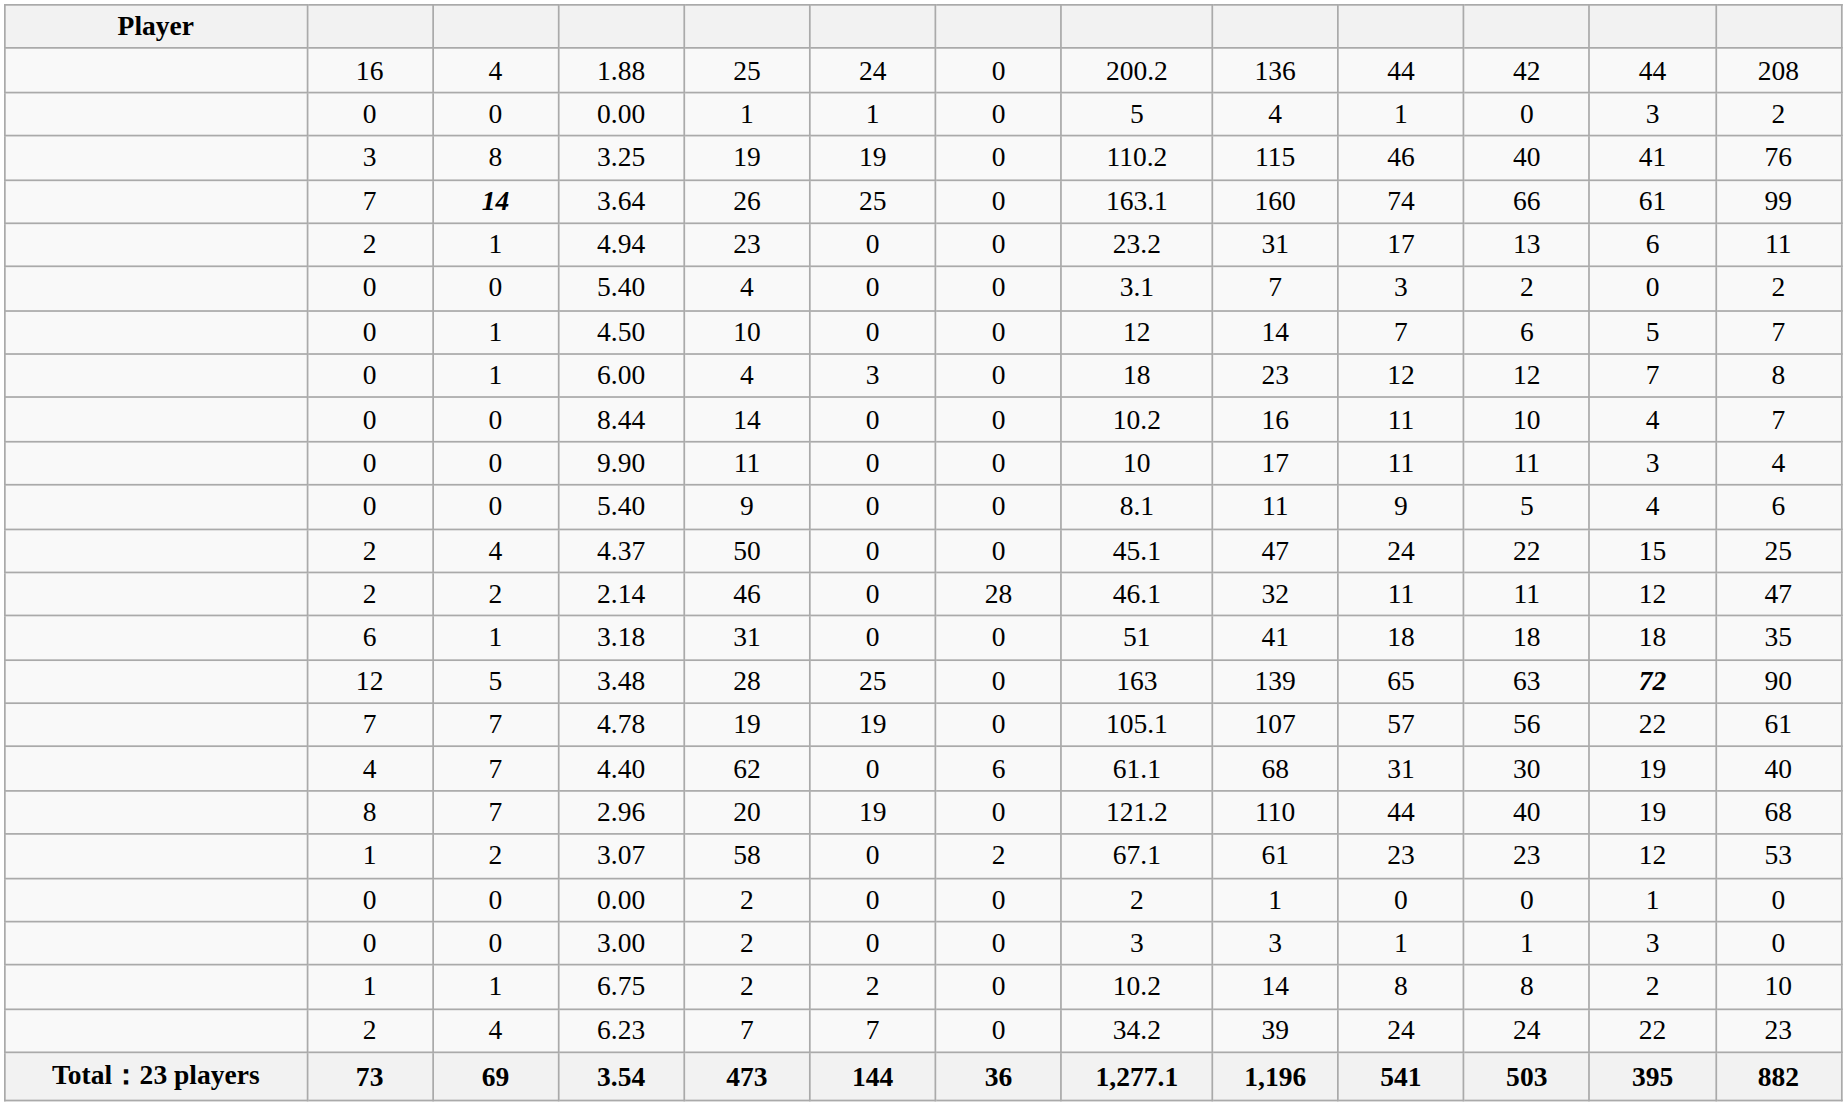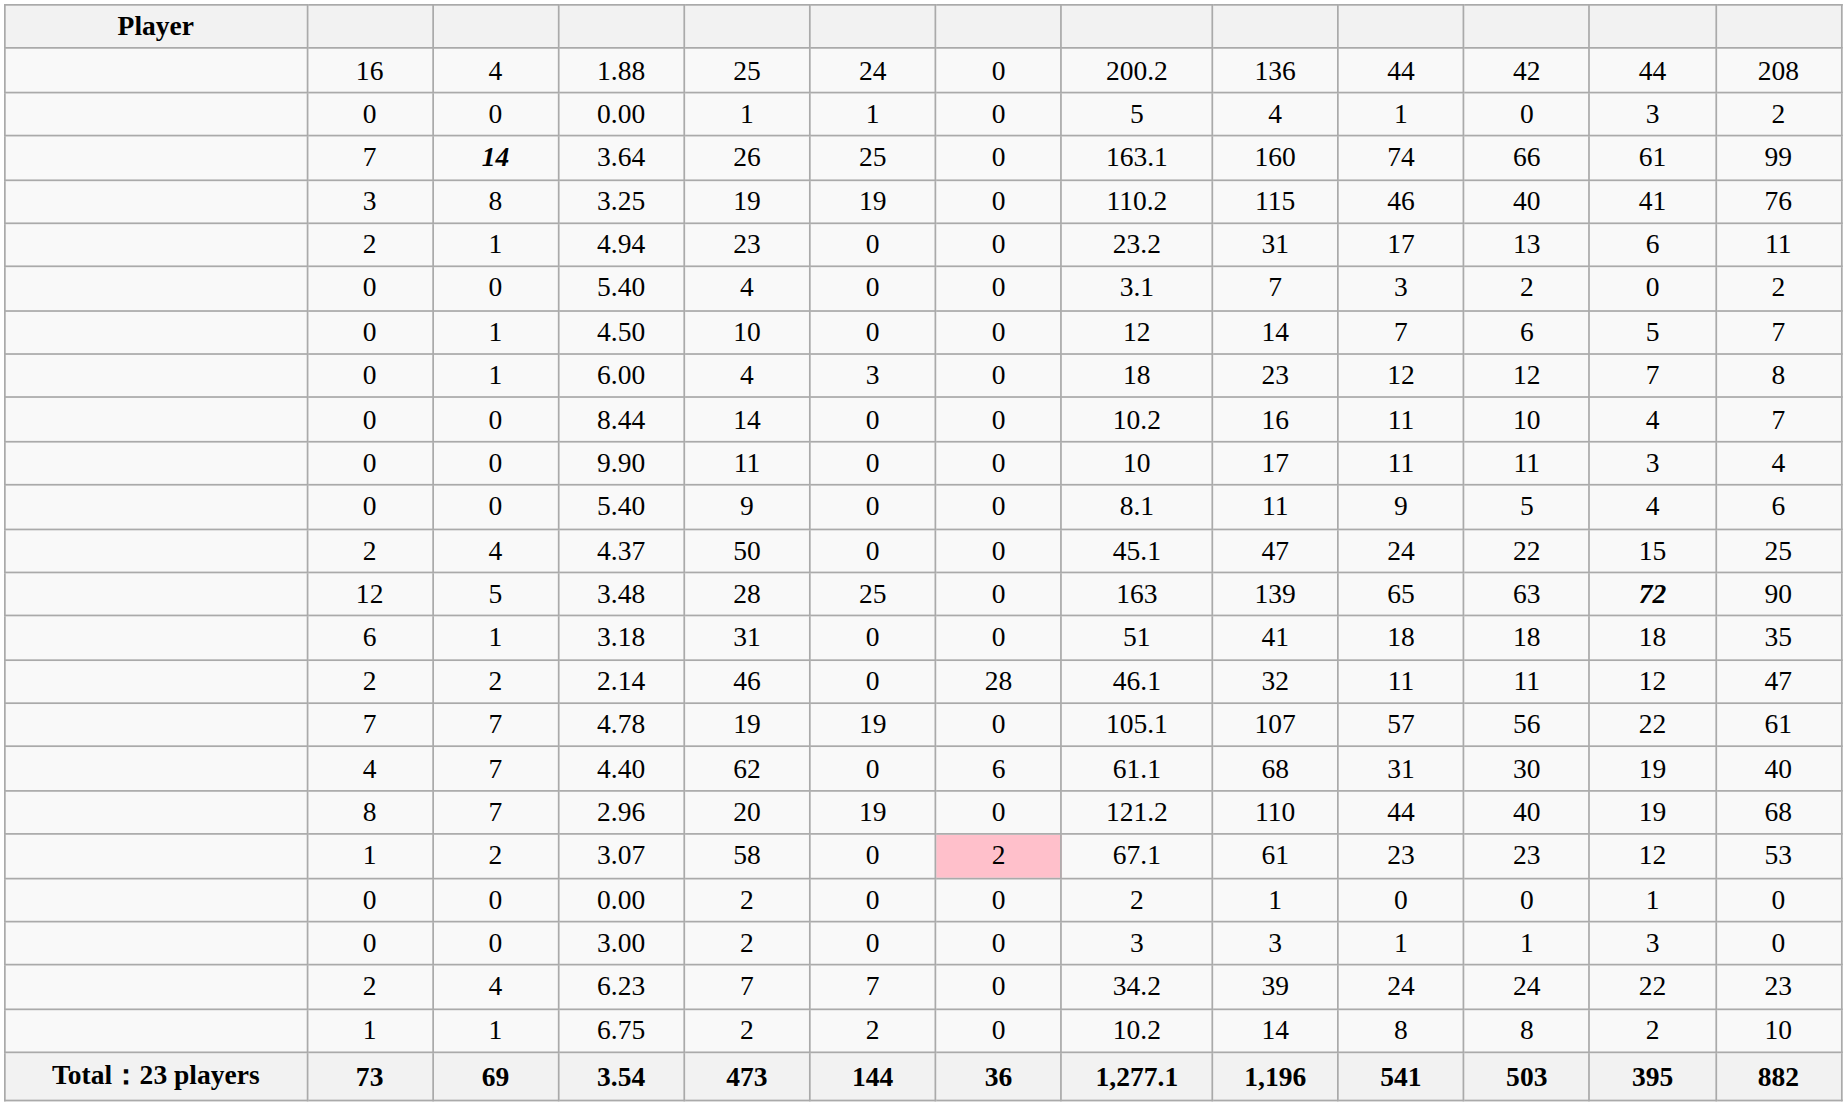rows swapped: 3.25 <-> 3.64
rows swapped: 2.14 <-> 3.48
3.07 | column 7: no background -> pink background
rows swapped: 6.75 <-> 6.23
